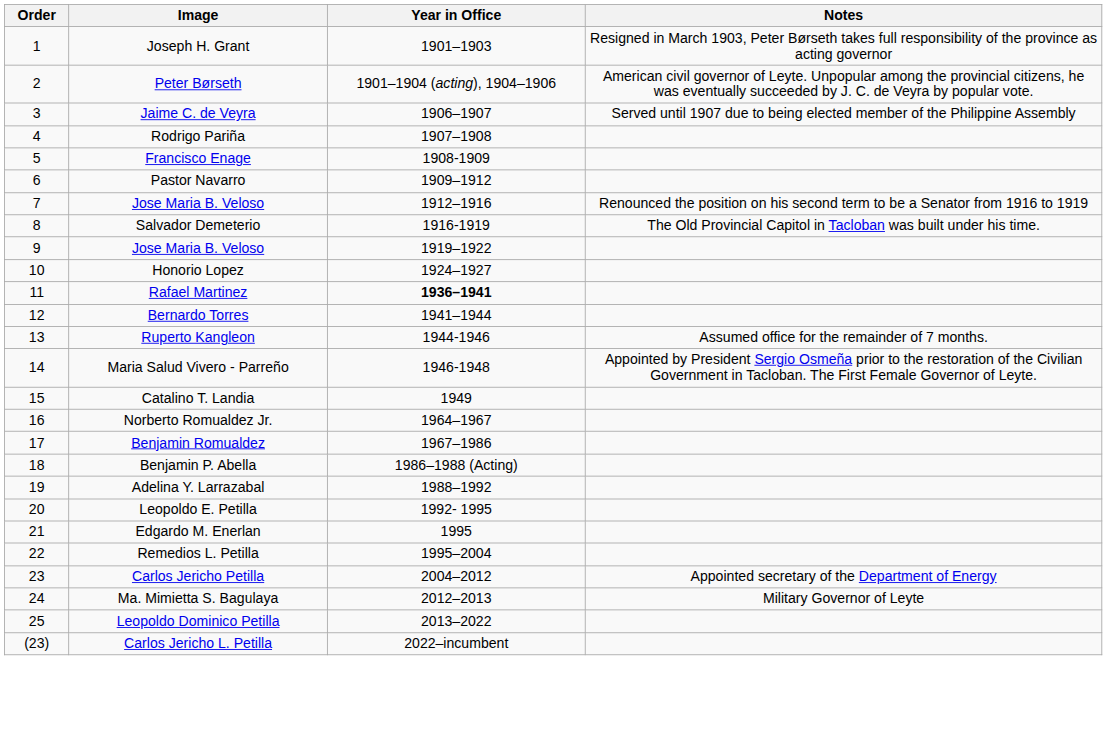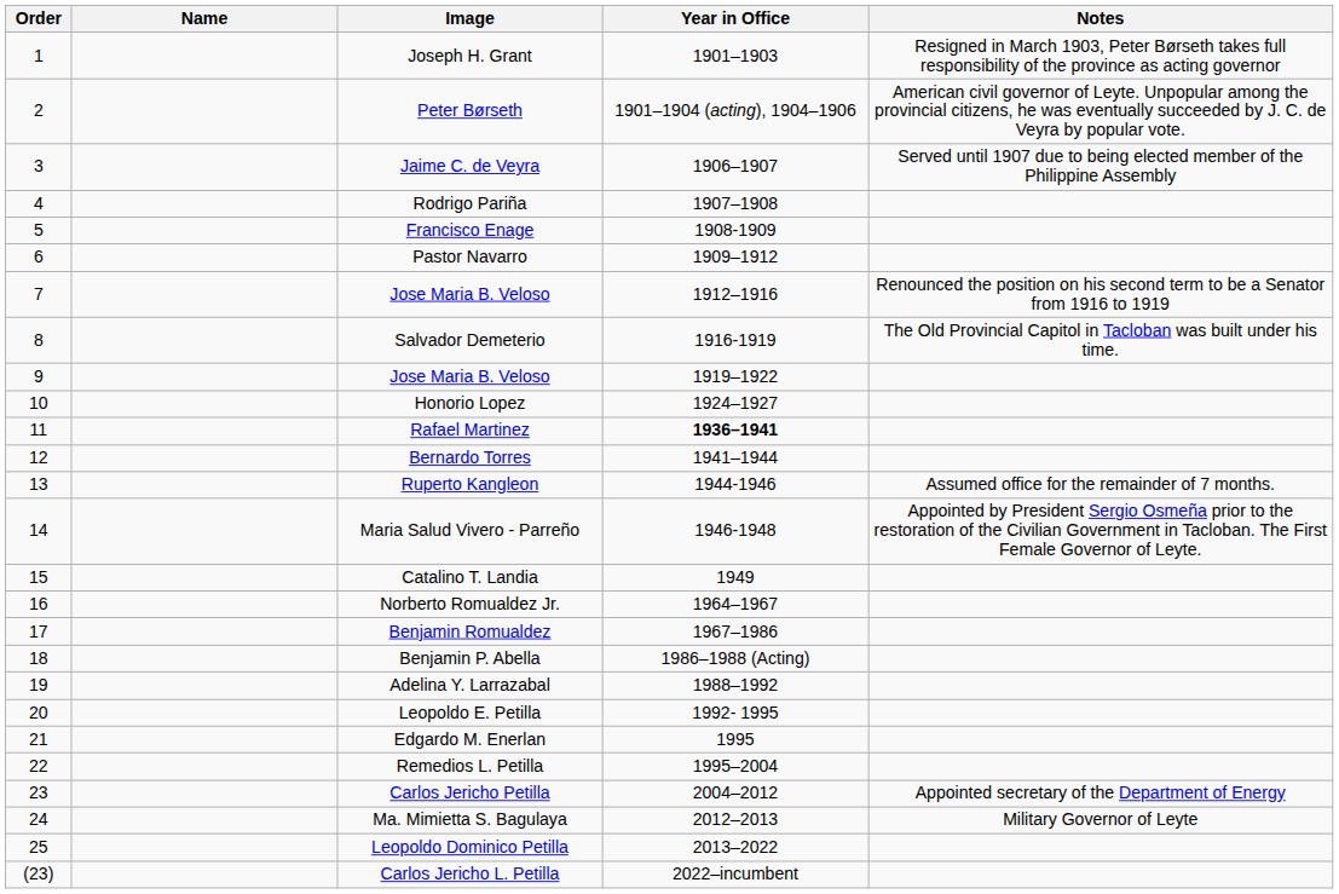+ column: Name
